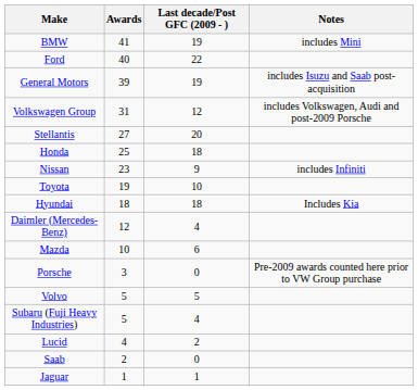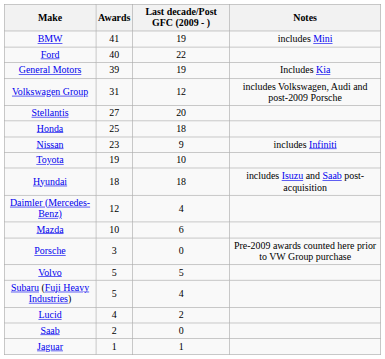General Motors | Notes: includes Isuzu and Saab post-acquisition -> Includes Kia
Hyundai | Notes: Includes Kia -> includes Isuzu and Saab post-acquisition
